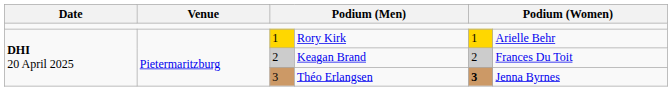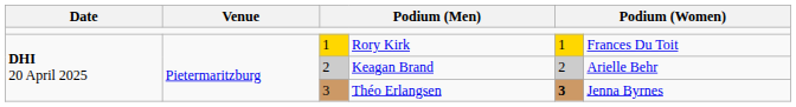Rory Kirk | column 6: Arielle Behr -> Frances Du Toit
Keagan Brand | column 6: Frances Du Toit -> Arielle Behr
